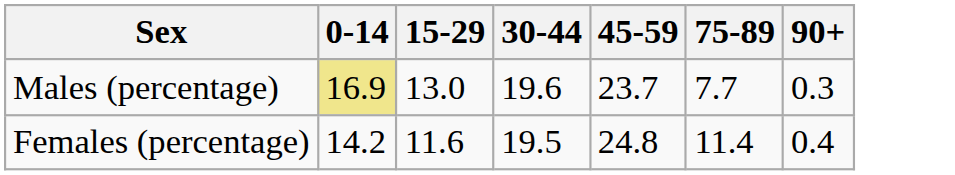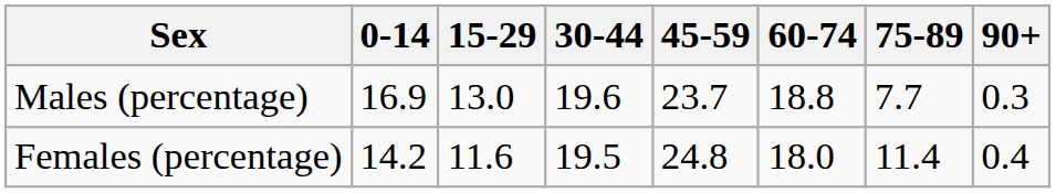+ column: 60-74 | 18.8 | 18.0
Males (percentage) | 0-14: khaki background -> no background
